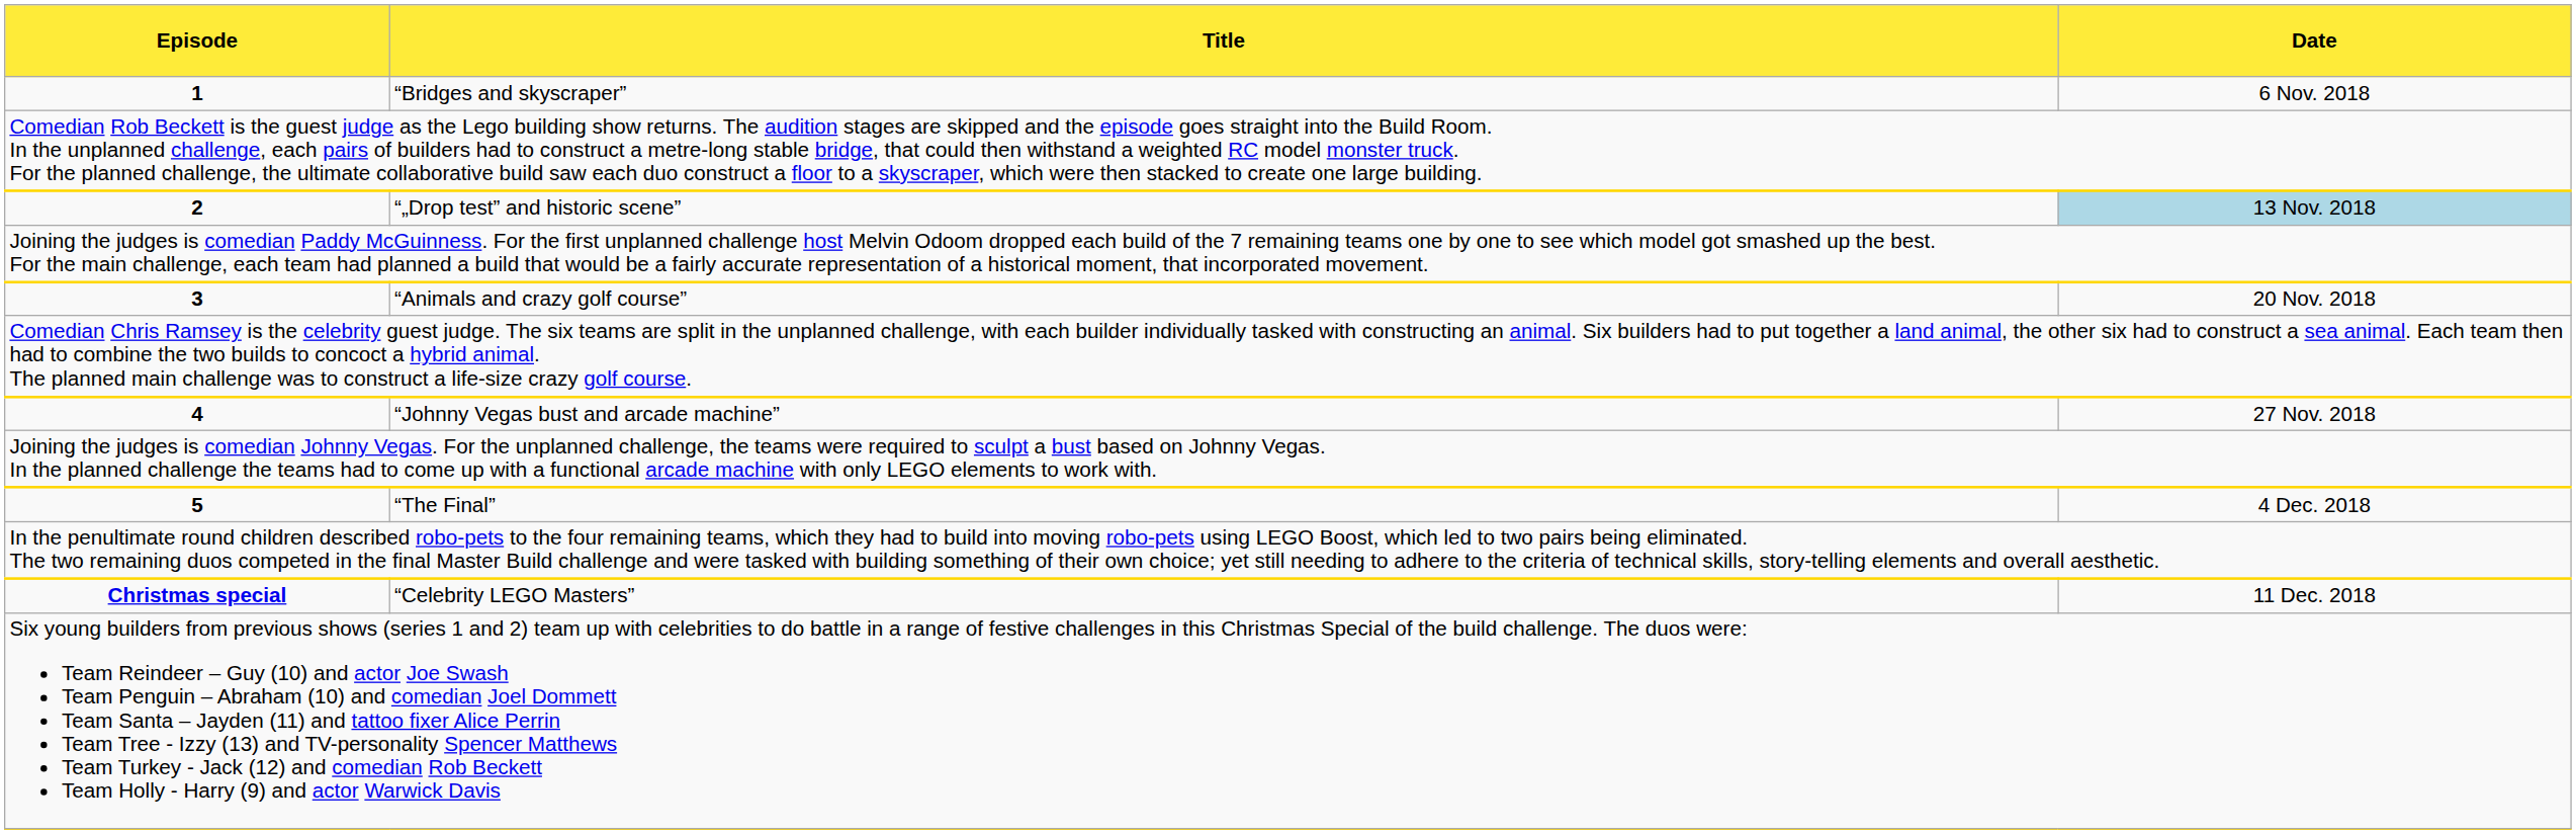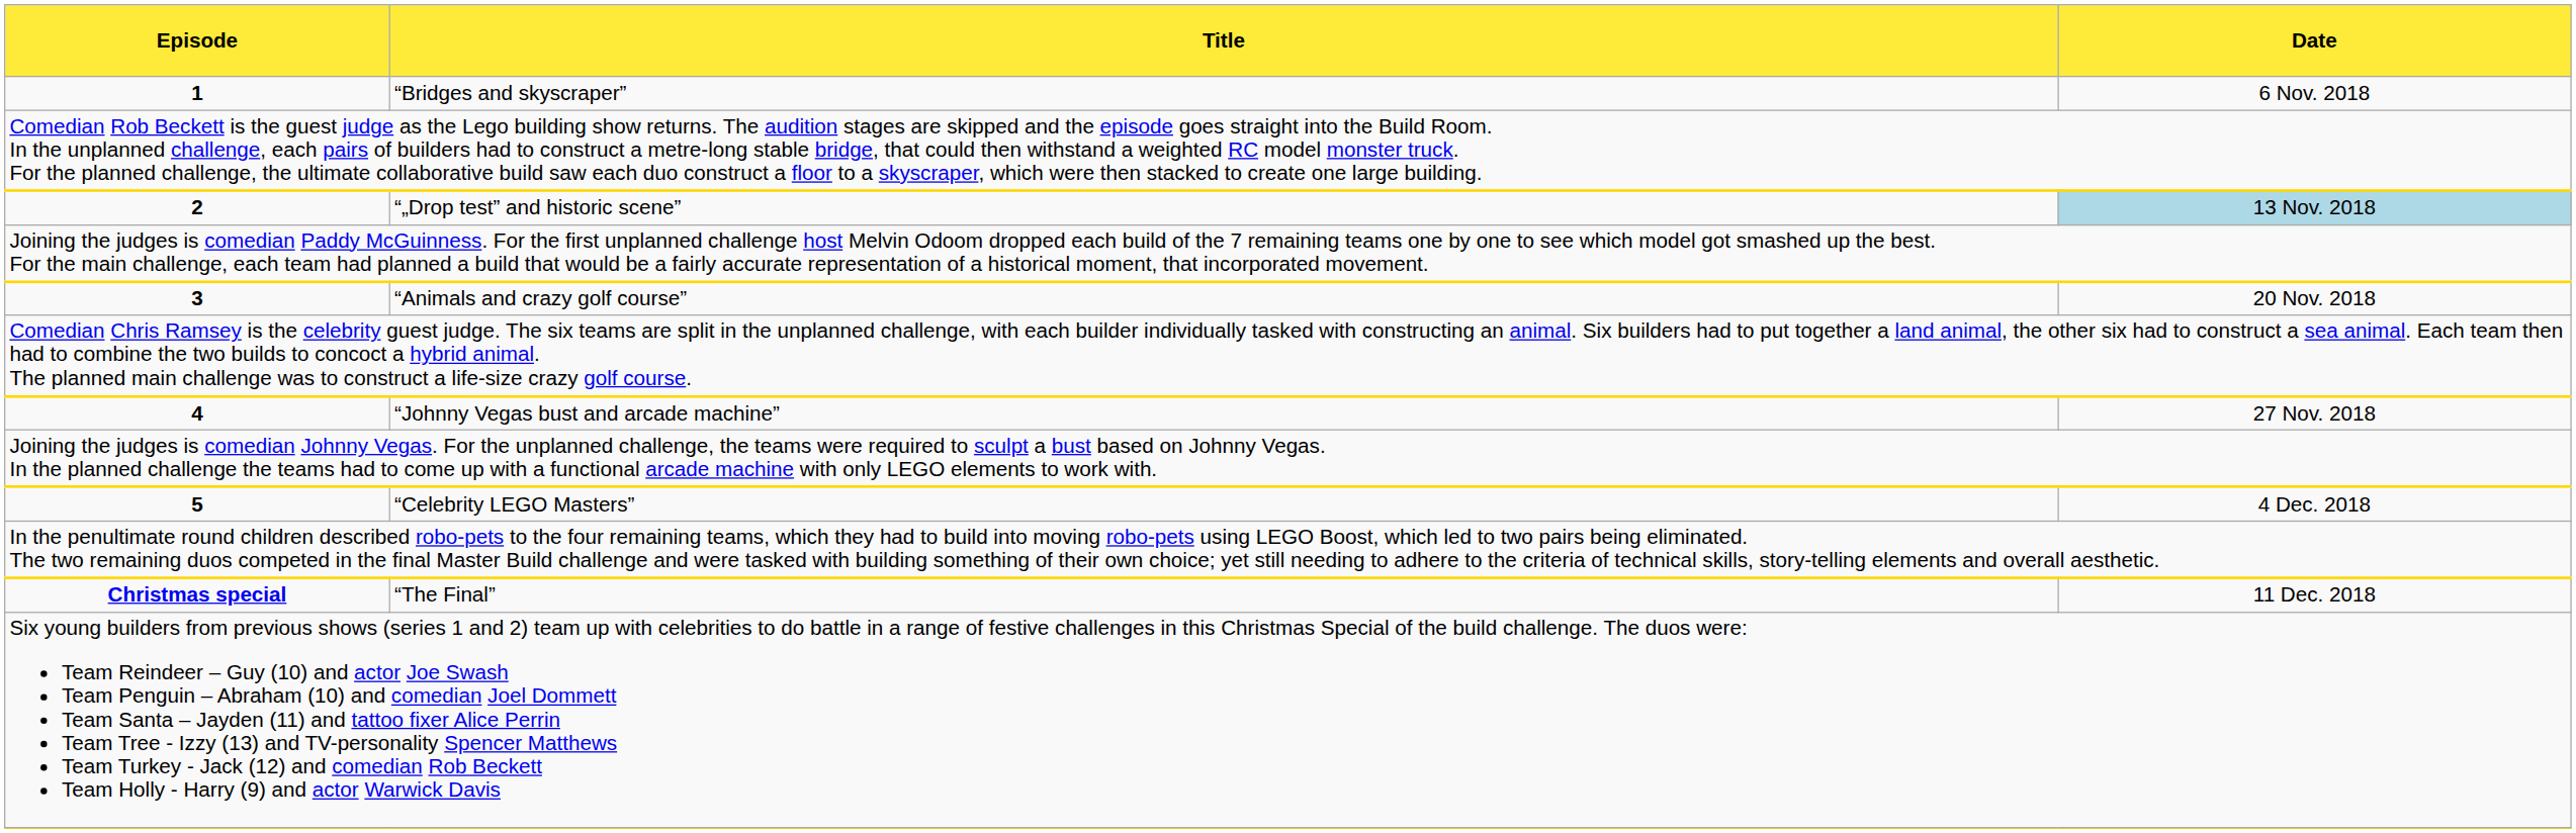5 | Title: “The Final” -> “Celebrity LEGO Masters”
Christmas special | Title: “Celebrity LEGO Masters” -> “The Final”
